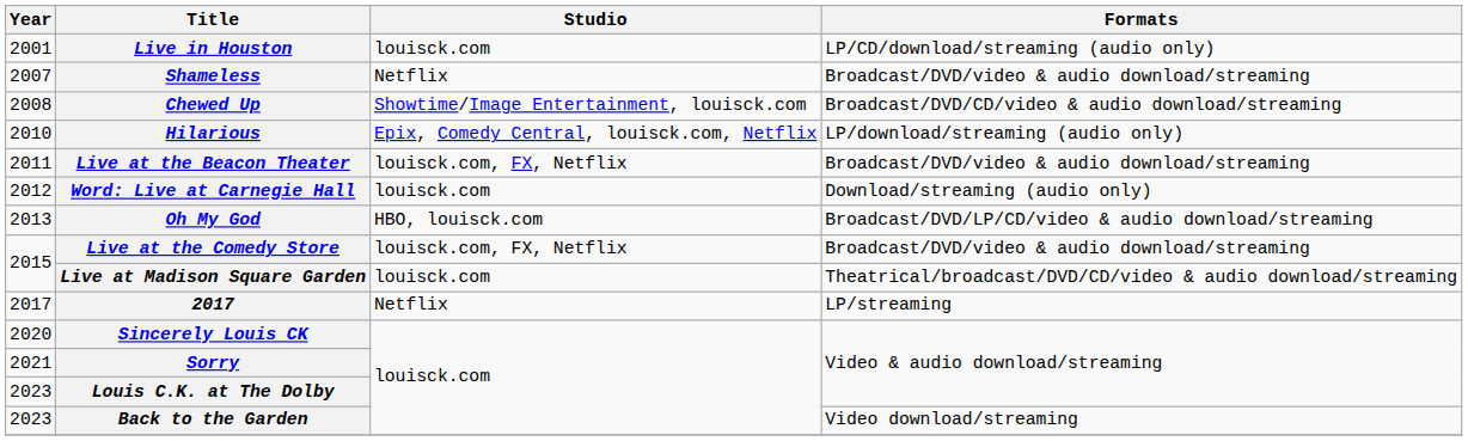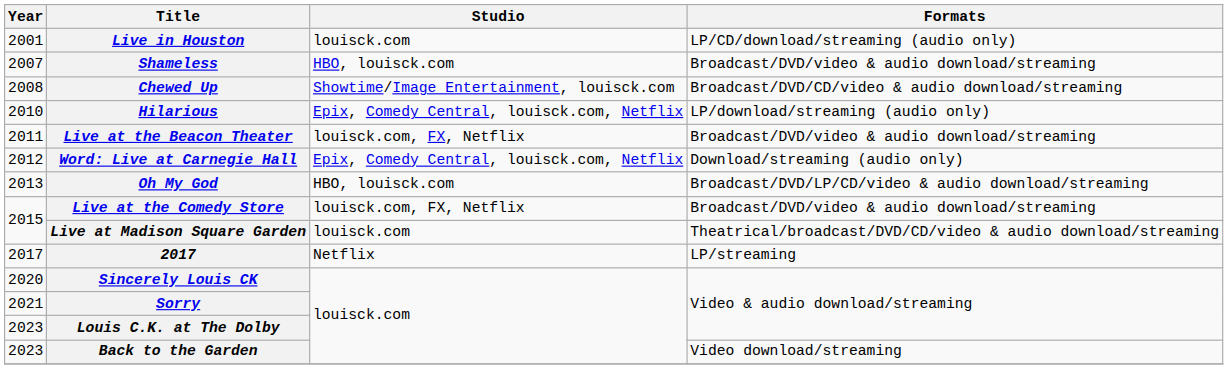Shameless | Studio: Netflix -> HBO, louisck.com
Word: Live at Carnegie Hall | Studio: louisck.com -> Epix, Comedy Central, louisck.com, Netflix
